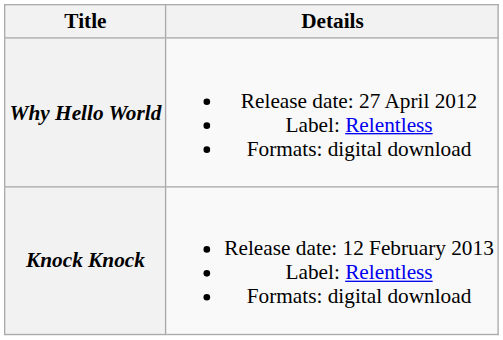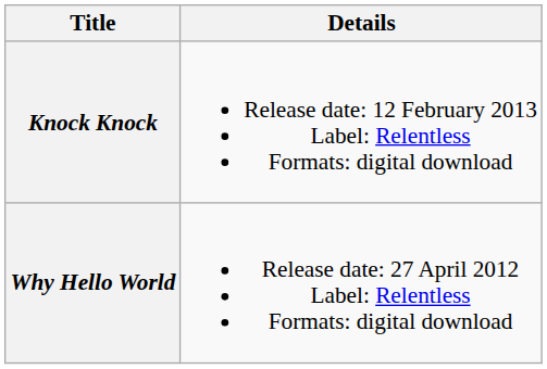rows swapped: Why Hello World <-> Knock Knock
